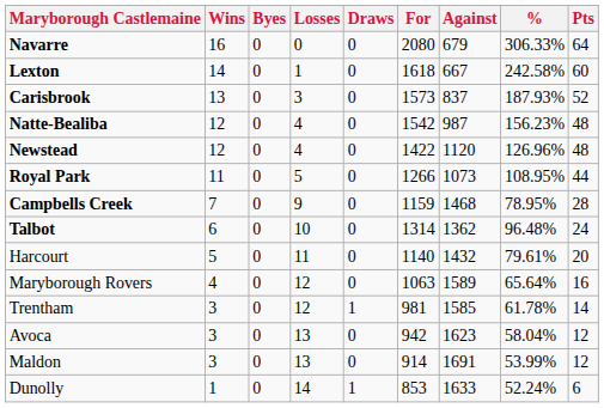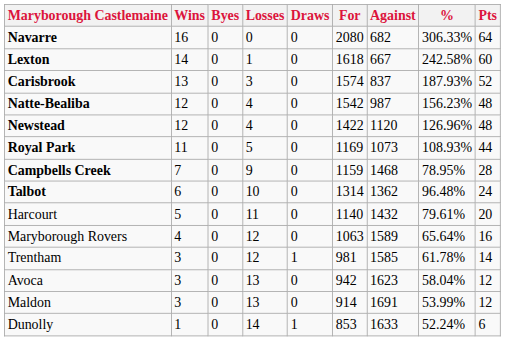Navarre | Against: 679 -> 682
Carisbrook | For: 1573 -> 1574
Royal Park | For: 1266 -> 1169
Royal Park | %: 108.95% -> 108.93%
